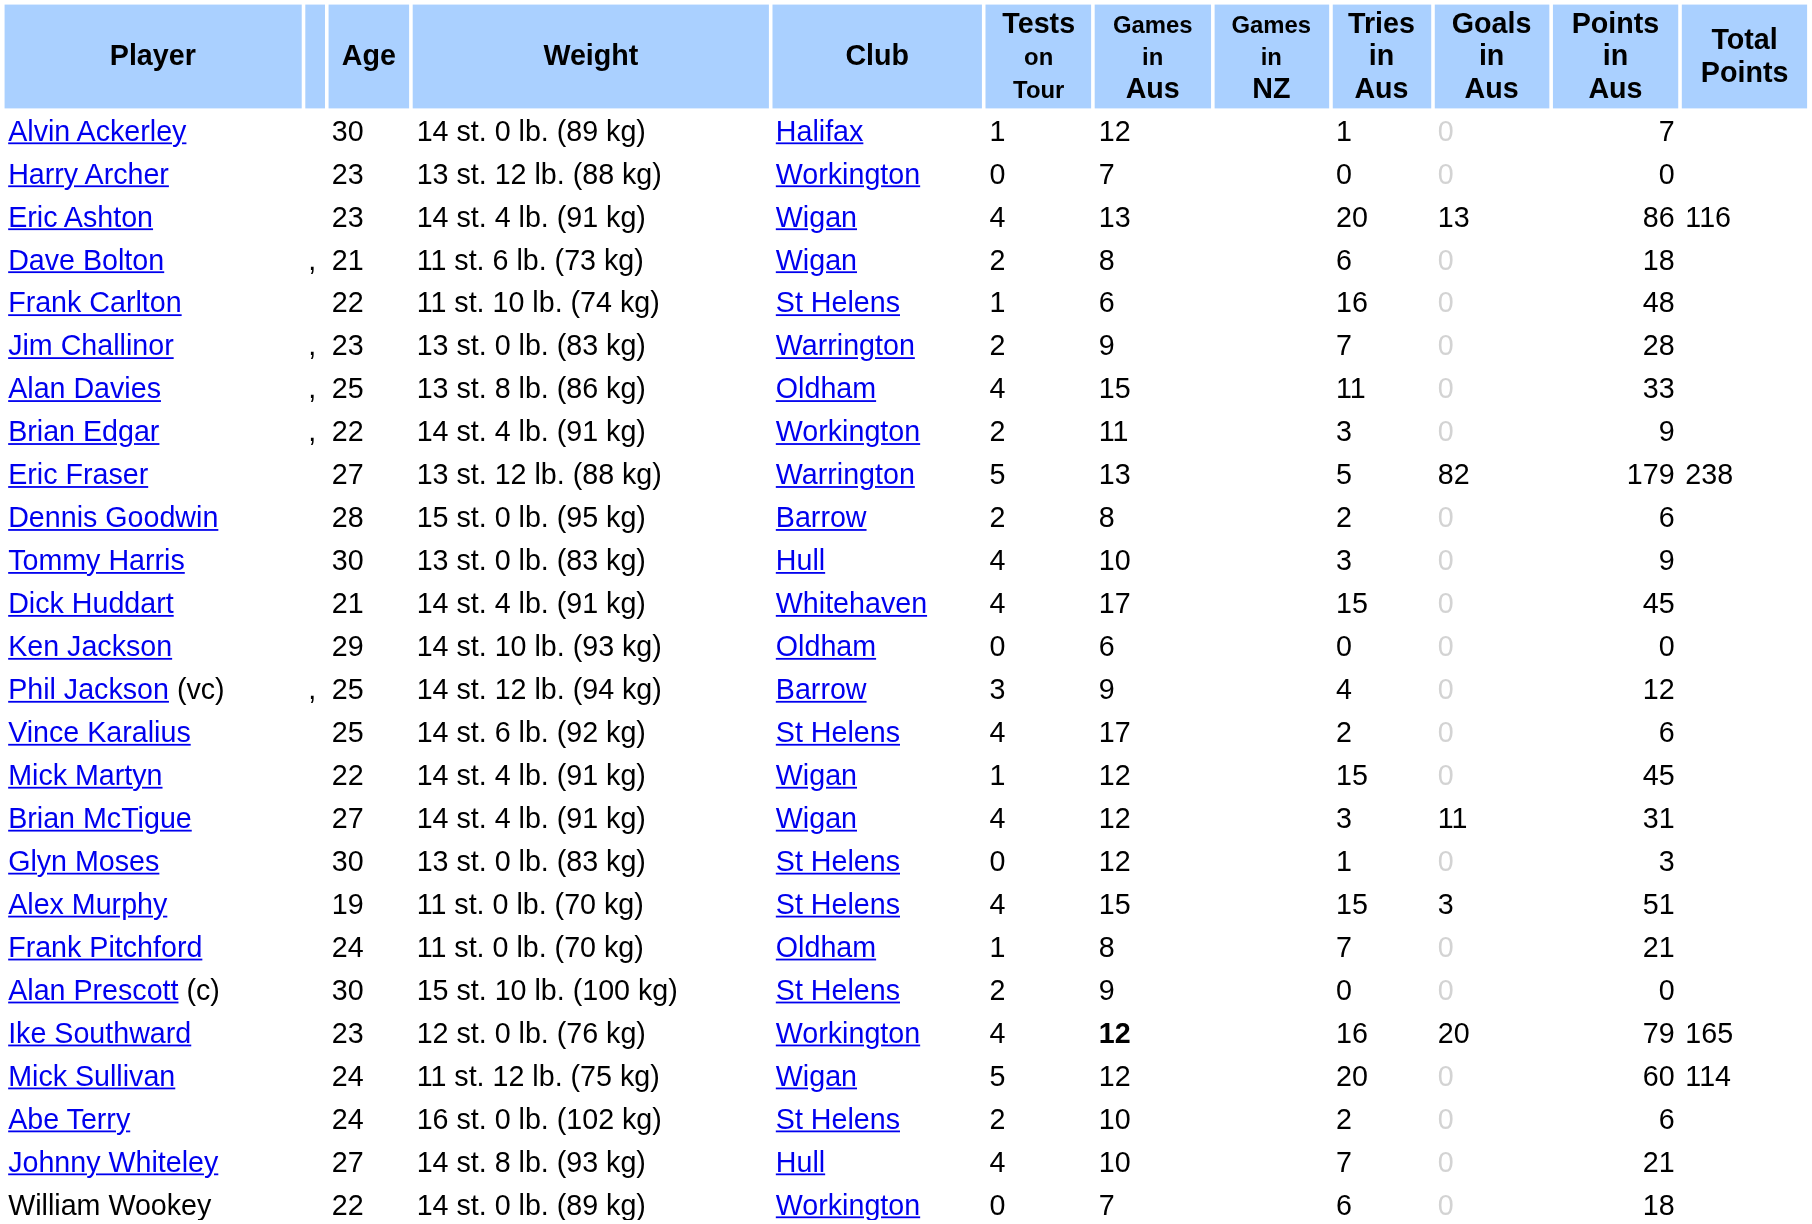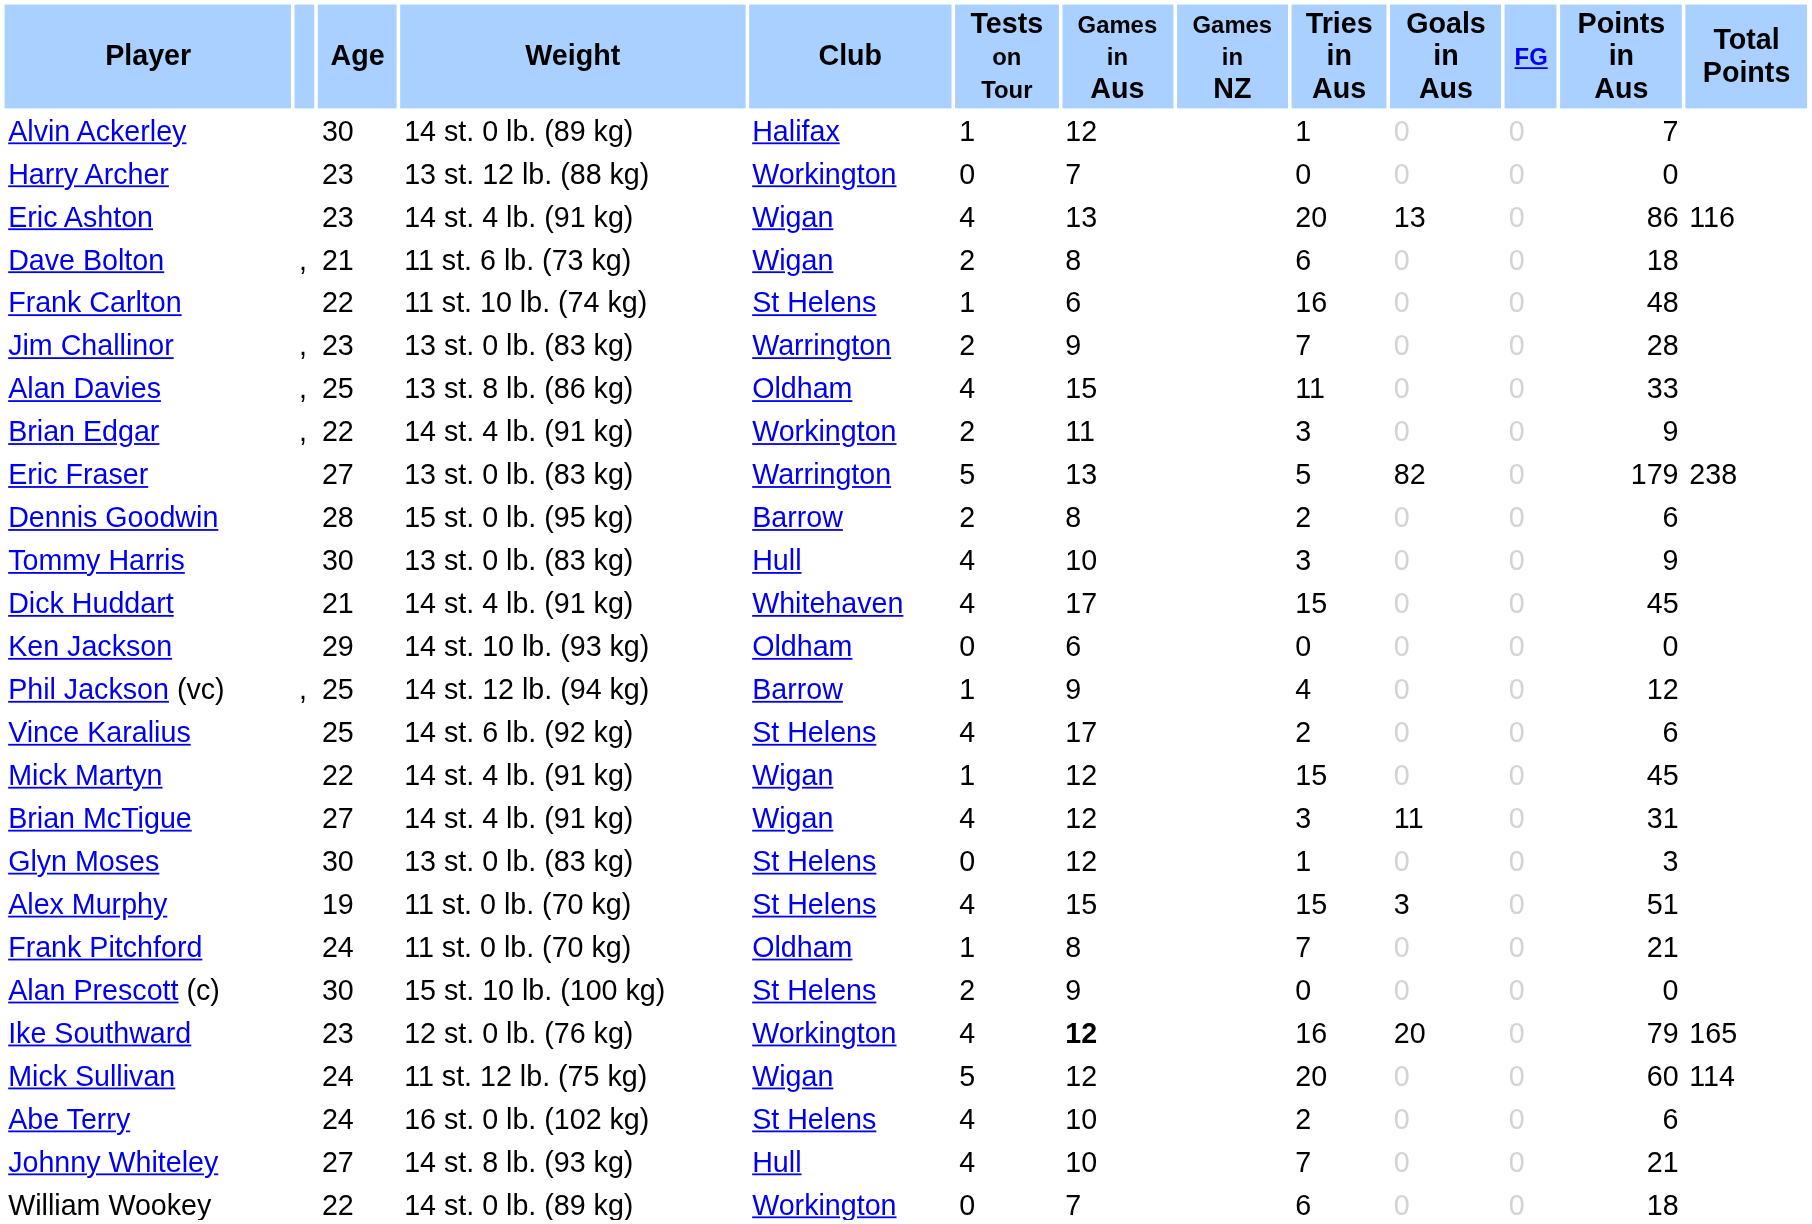+ column: FG | 0 | 0 | 0 | 0 | 0 | 0 | 0 | 0 | 0 | 0 | 0 | 0 | 0 | 0 | 0 | 0 | 0 | 0 | 0 | 0 | 0 | 0 | 0 | 0 | 0 | 0
Eric Fraser | Weight: 13 st. 12 lb. (88 kg) -> 13 st. 0 lb. (83 kg)
Phil Jackson (vc) | Tests on Tour: 3 -> 1
Abe Terry | Tests on Tour: 2 -> 4
